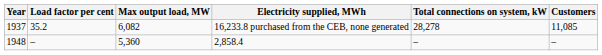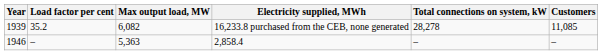16,233.8 purchased from the CEB, none generated | Year: 1937 -> 1939
2,858.4 | Year: 1948 -> 1946
2,858.4 | Max output load, MW: 5,360 -> 5,363
